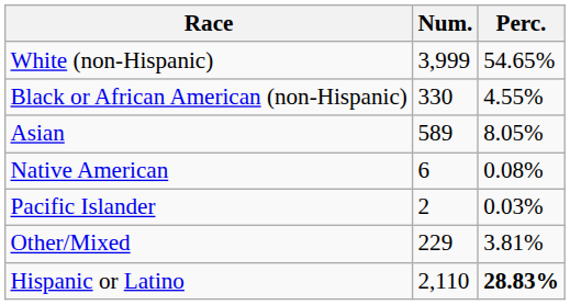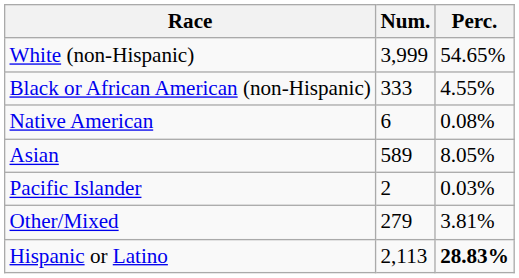Black or African American (non-Hispanic) | Num.: 330 -> 333
rows swapped: Native American <-> Asian
Other/Mixed | Num.: 229 -> 279
Hispanic or Latino | Num.: 2,110 -> 2,113
